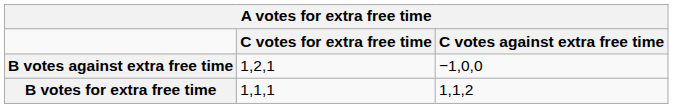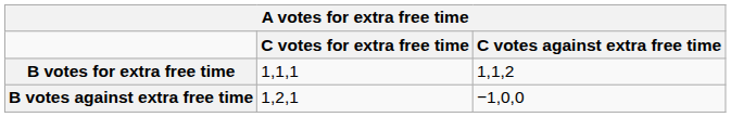rows swapped: B votes for extra free time <-> B votes against extra free time
